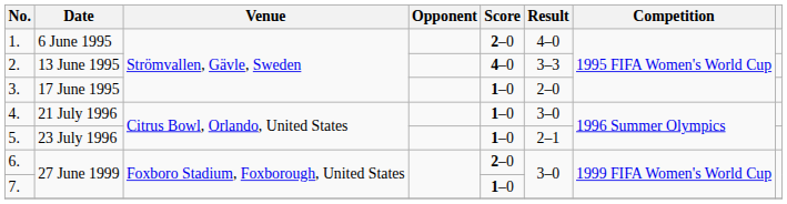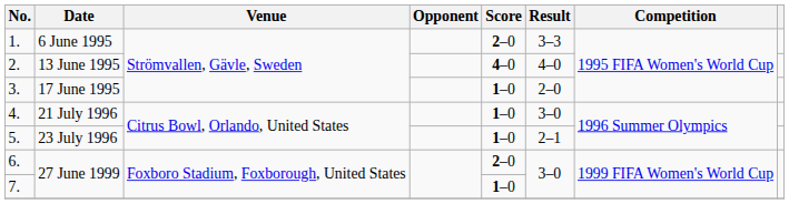1. | Result: 4–0 -> 3–3
2. | Result: 3–3 -> 4–0
